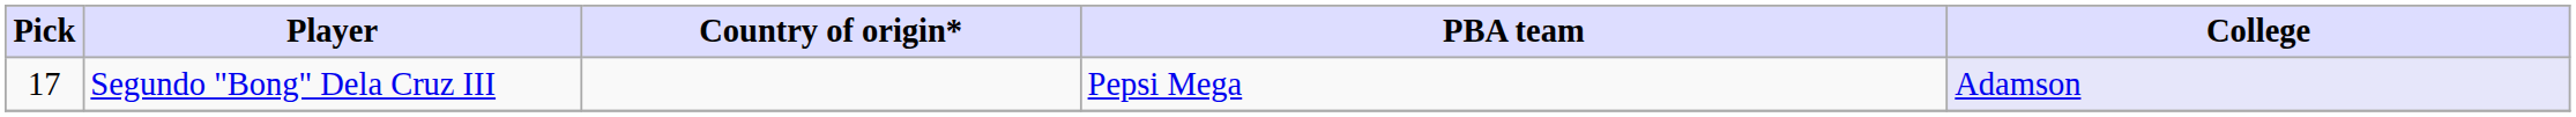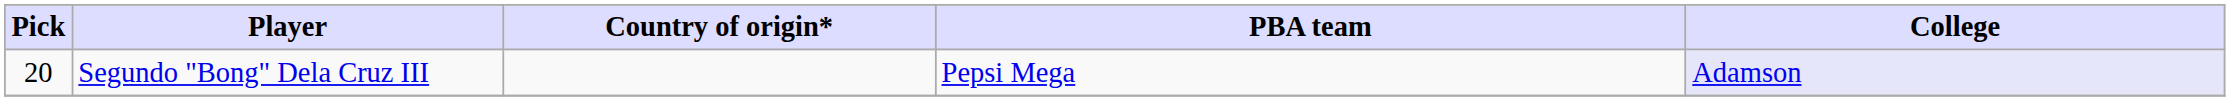Segundo "Bong" Dela Cruz III | Pick: 17 -> 20
